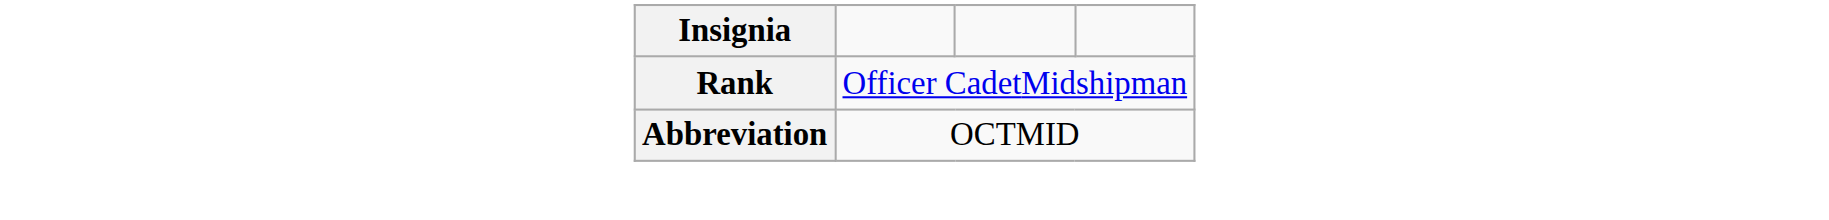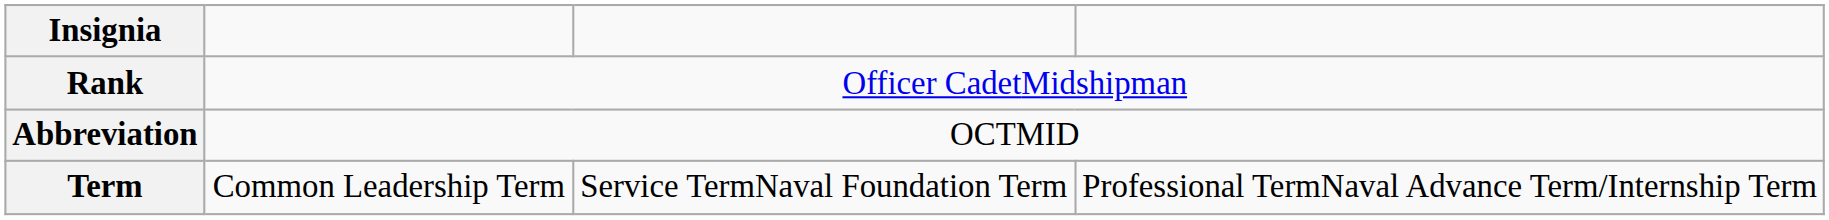+ row: Term | Common Leadership Term | Service TermNaval Foundation Term | Professional TermNaval Advance Term/Internship Term
